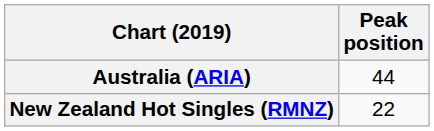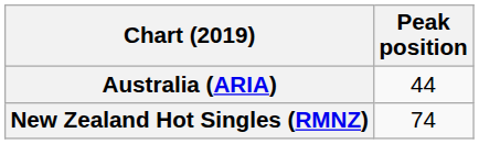New Zealand Hot Singles (RMNZ) | Peak position: 22 -> 74
